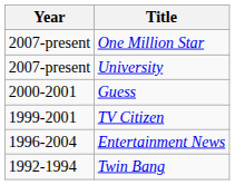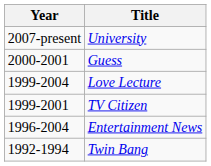- row: 2007-present | One Million Star
+ row: 1999-2004 | Love Lecture
